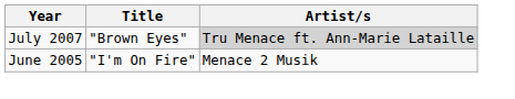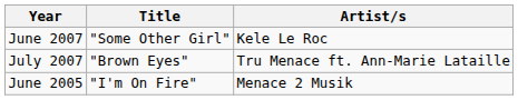+ row: June 2007 | "Some Other Girl" | Kele Le Roc
July 2007 | Artist/s: lightgrey background -> no background
